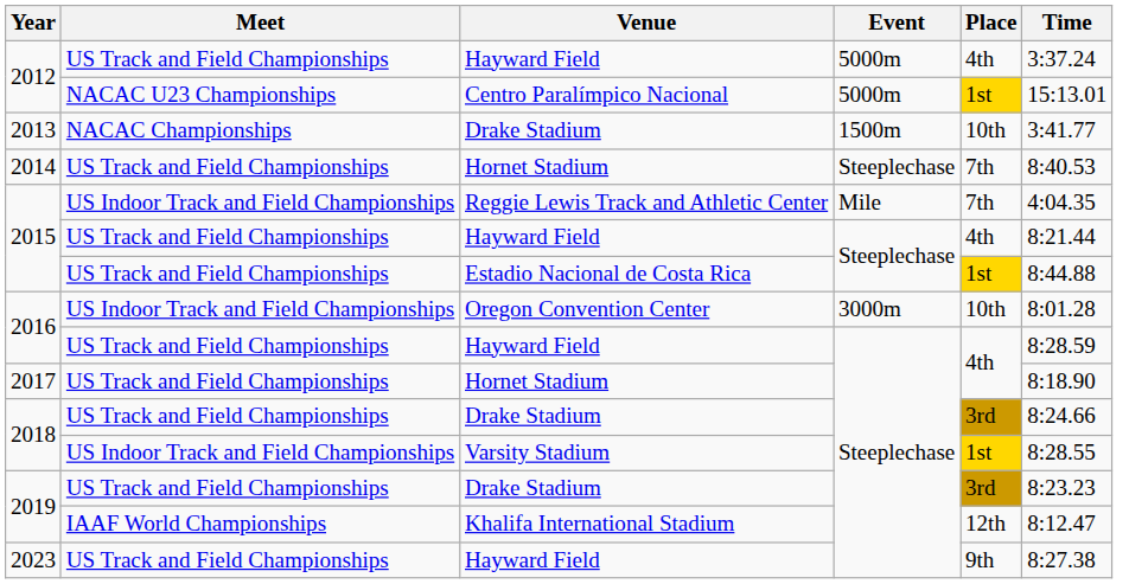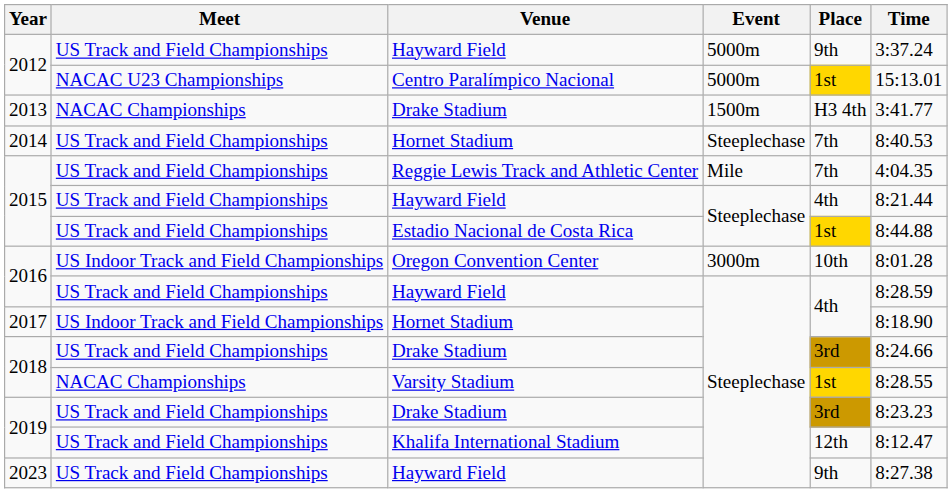2012 / Hayward Field | Place: 4th -> 9th
2013 | Place: 10th -> H3 4th
2015 / Reggie Lewis Track and Athletic Center | Meet: US Indoor Track and Field Championships -> US Track and Field Championships
2017 | Meet: US Track and Field Championships -> US Indoor Track and Field Championships
2018 / Varsity Stadium | Meet: US Indoor Track and Field Championships -> NACAC Championships
2019 / Khalifa International Stadium | Meet: IAAF World Championships -> US Track and Field Championships
